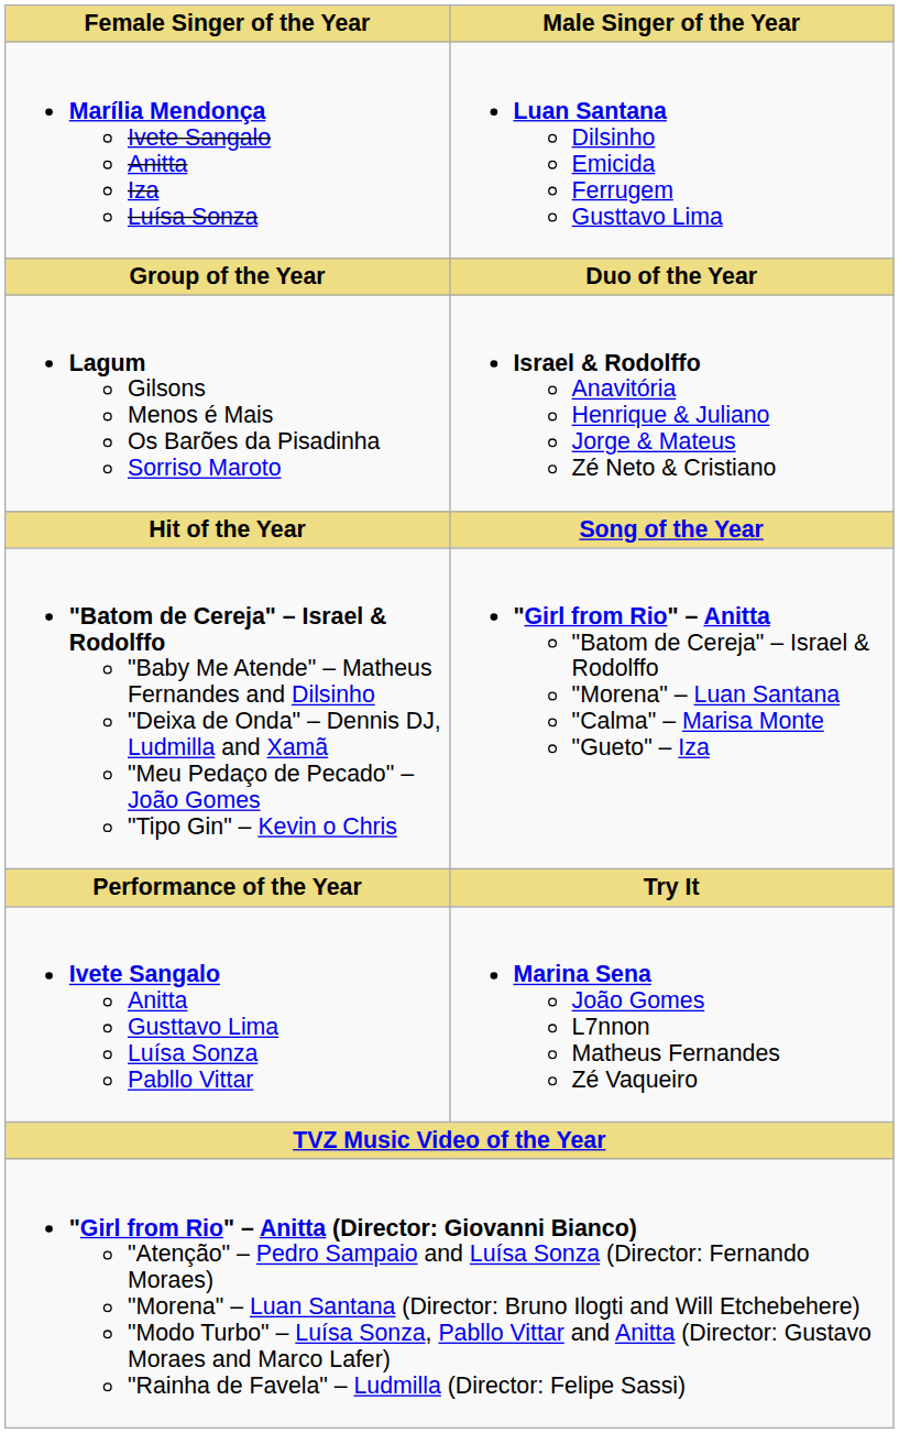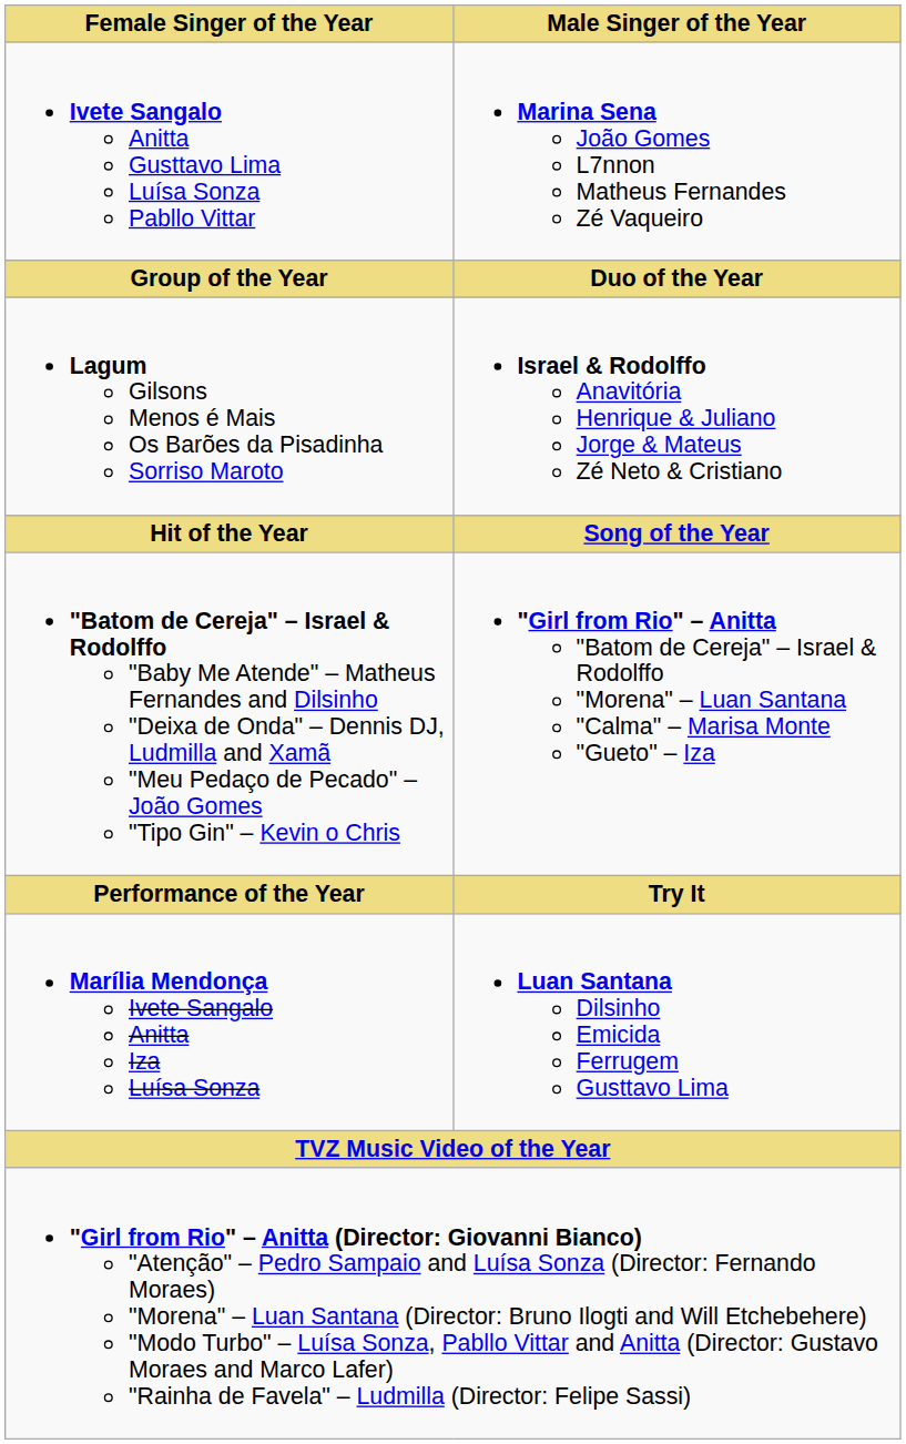rows swapped: Marília Mendonça Ivete Sangalo Anitta Iza Luísa Sonza <-> Ivete Sangalo Anitta Gusttavo Lima Luísa Sonza Pabllo Vittar
